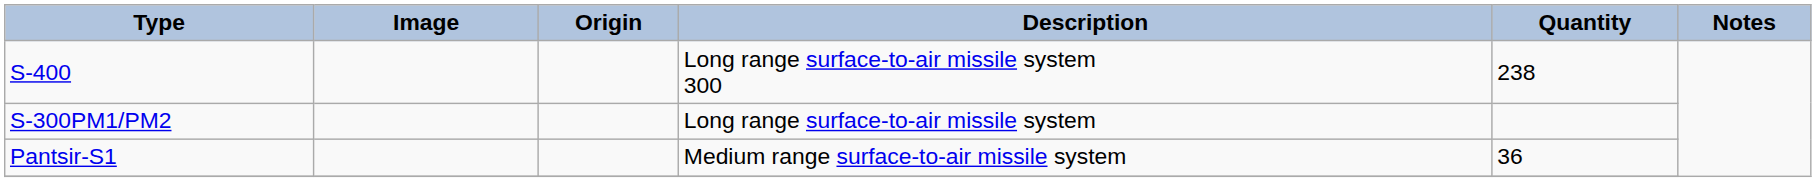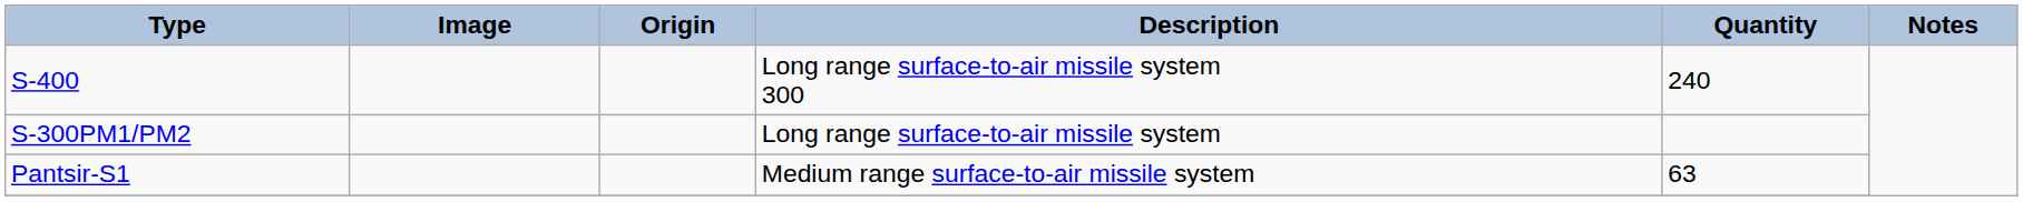S-400 | Quantity: 238 -> 240
Pantsir-S1 | Quantity: 36 -> 63
